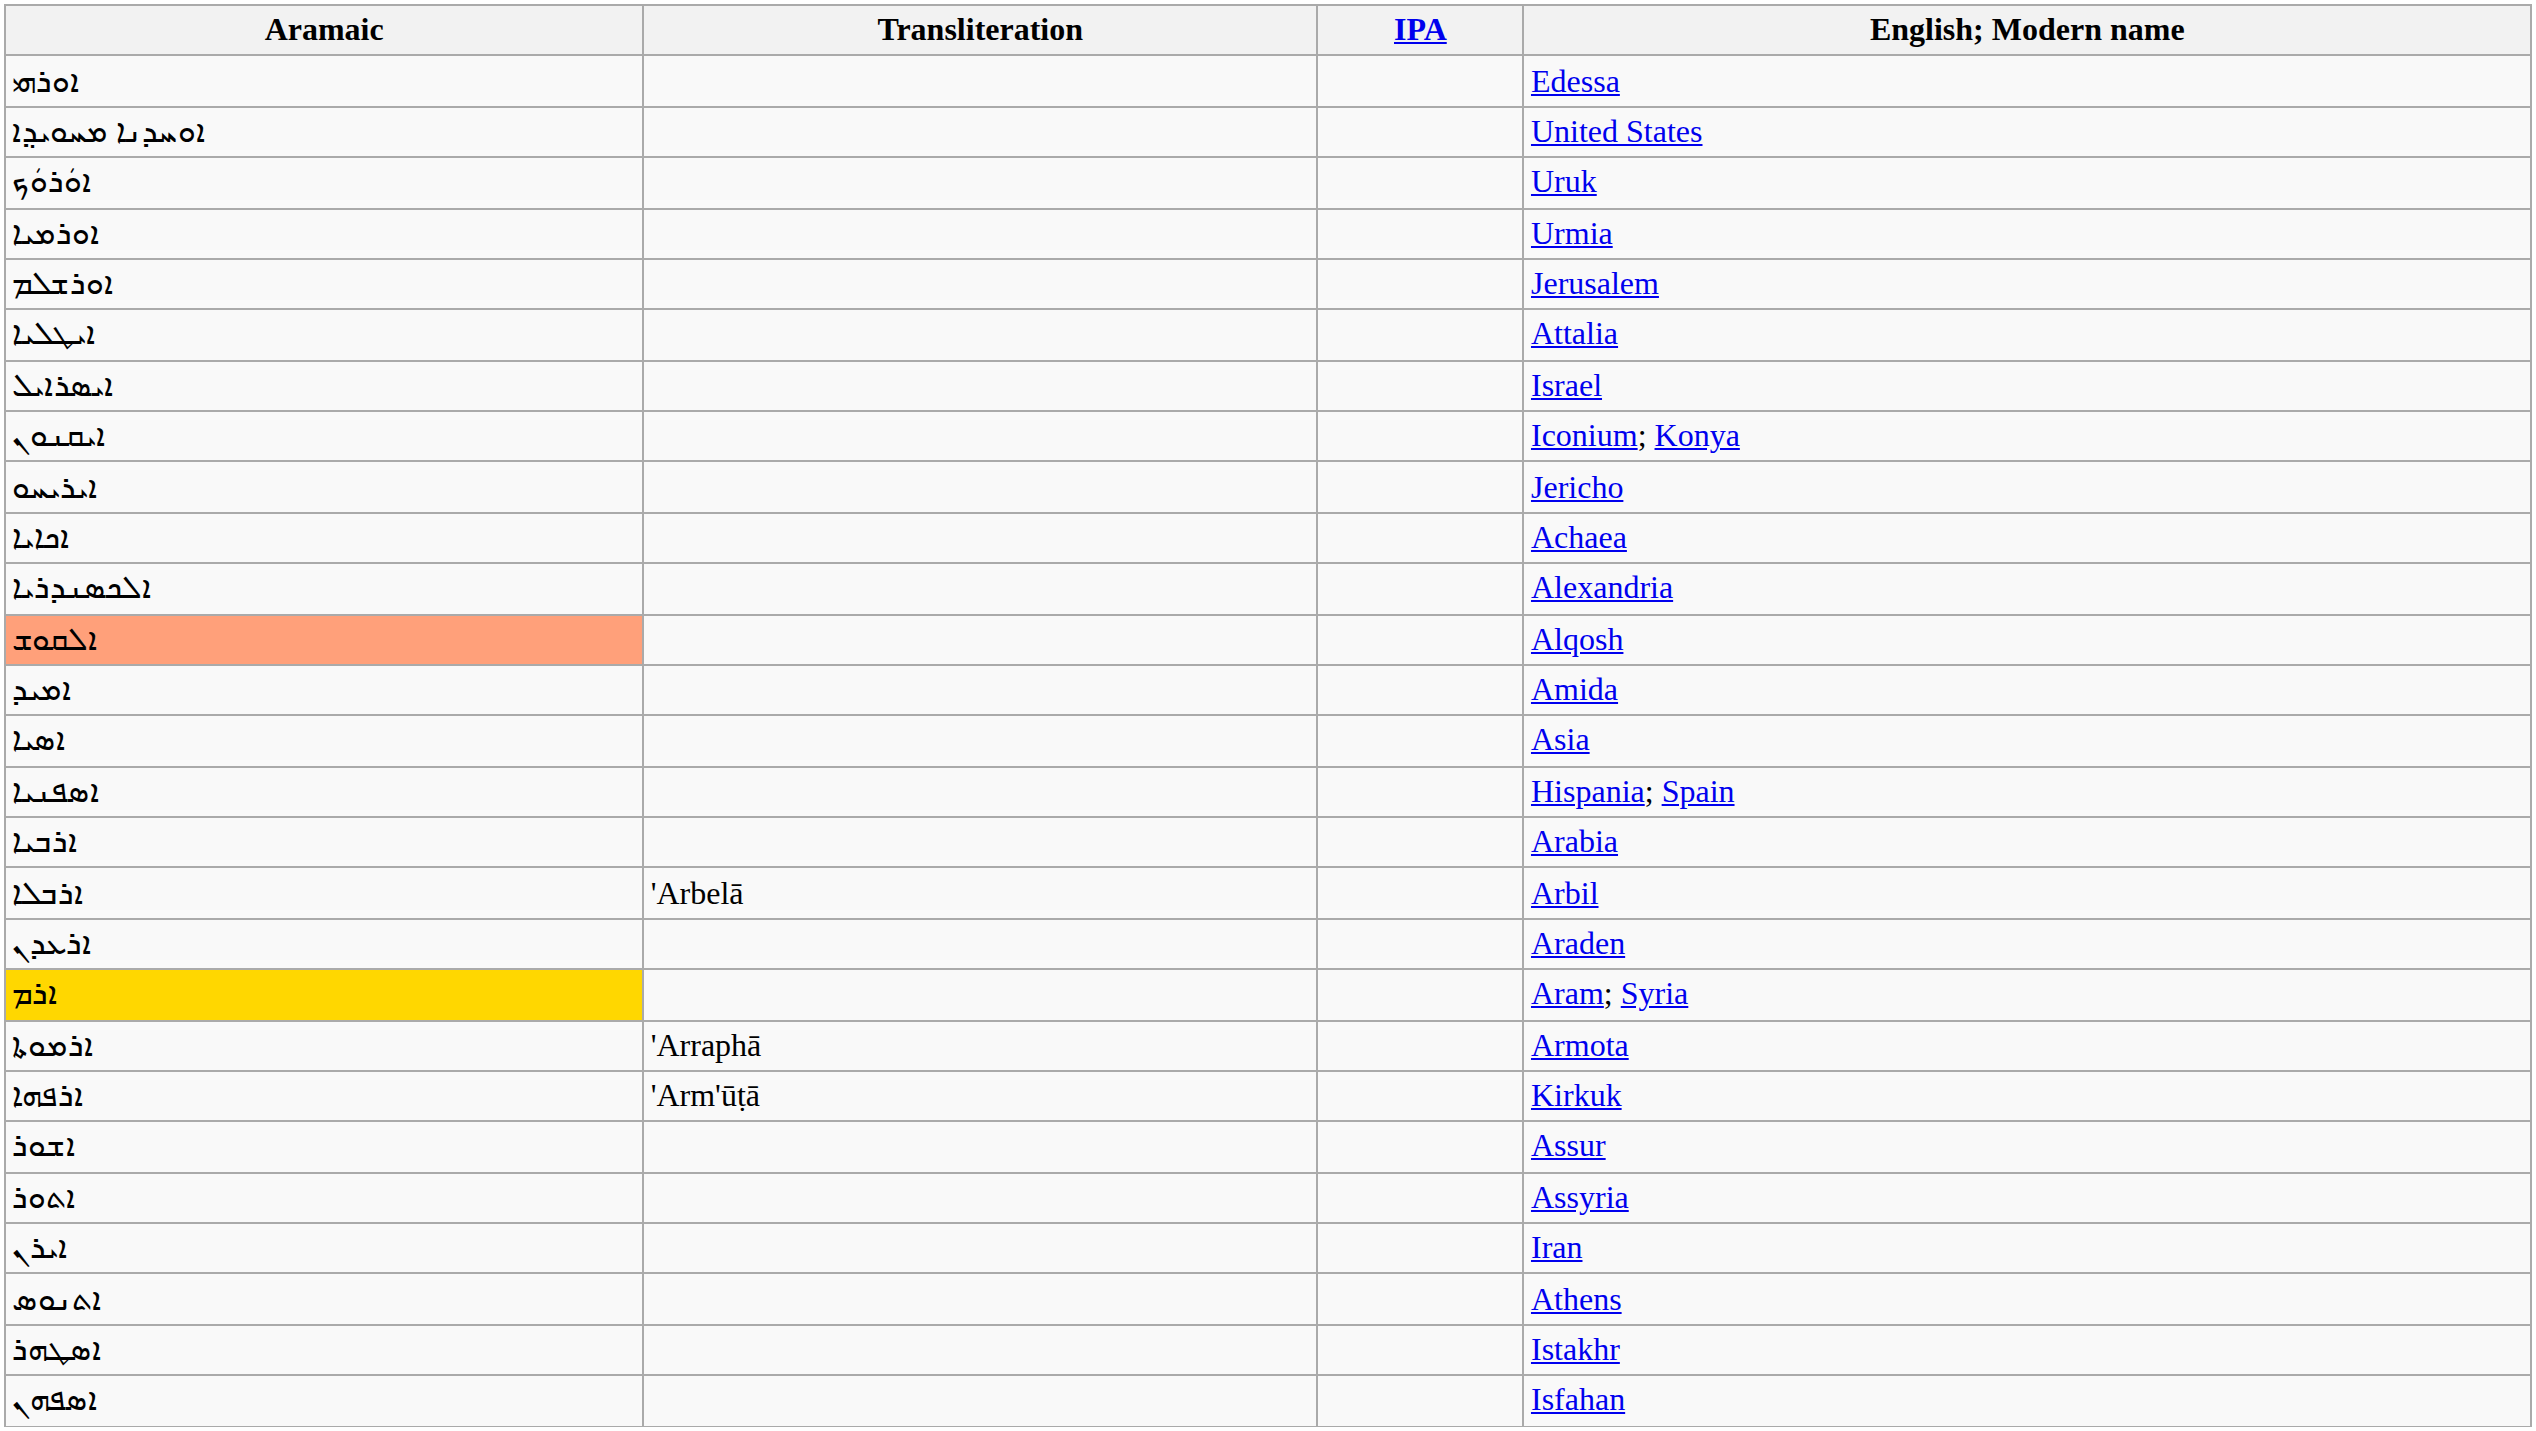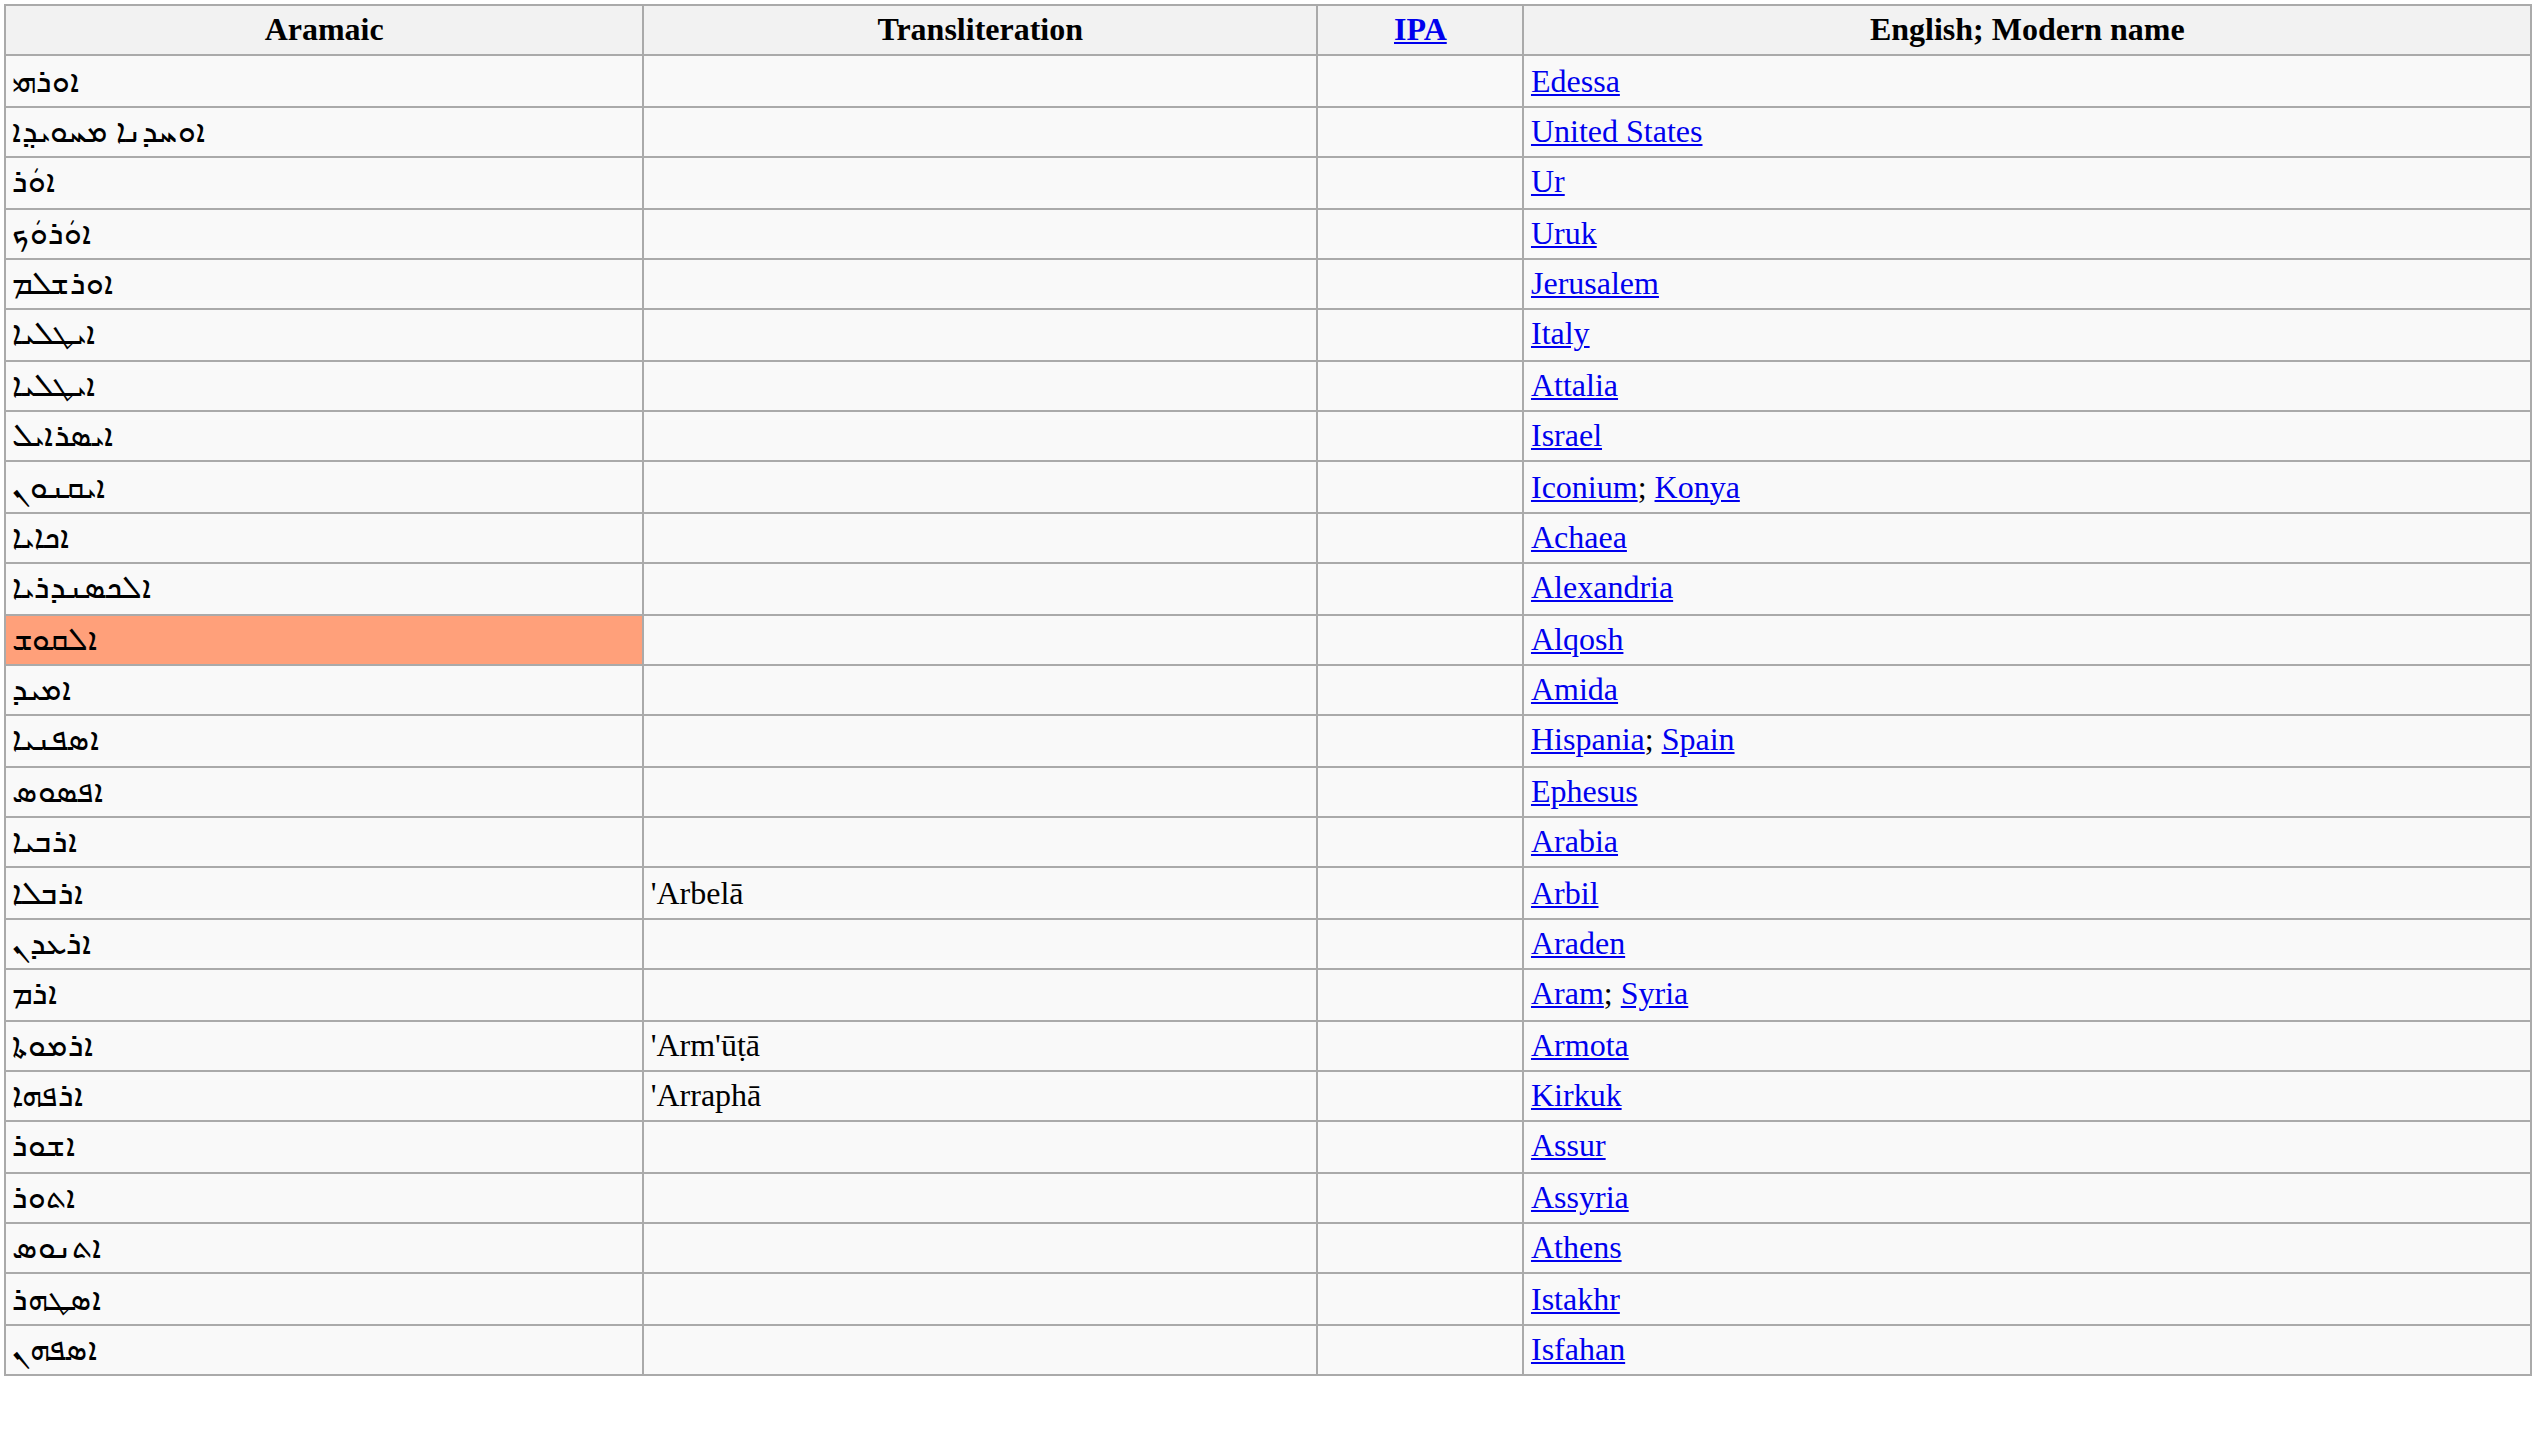+ row: ܐܘܿܪ | Ur
- row: ܐܘܪܡܝܐ | Urmia
+ row: ܐܝܛܠܝܐ | Italy
- row: ܐܝܪܝܚܘ | Jericho
- row: ܐܣܝܐ | Asia
+ row: ܐܦܣܘܣ | Ephesus
Aram; Syria | Aramaic: gold background -> no background
Armota | Transliteration: 'Arraphā -> 'Arm'ūṭā
Kirkuk | Transliteration: 'Arm'ūṭā -> 'Arraphā
- row: ܐܝܪܢ | Iran
